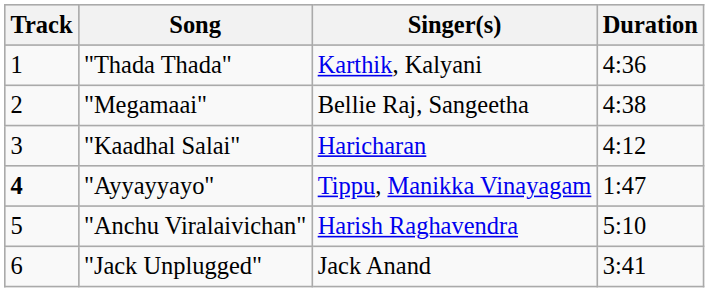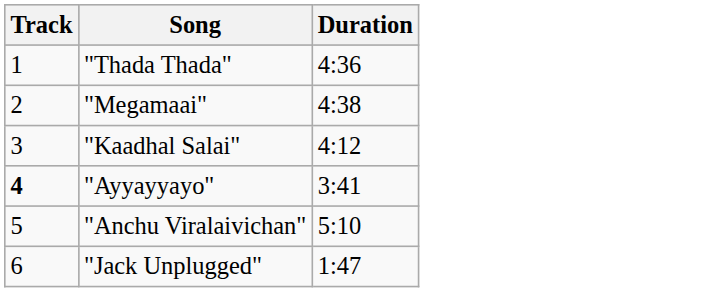- column: Singer(s) | Karthik, Kalyani | Bellie Raj, Sangeetha | Haricharan | Tippu, Manikka Vinayagam | Harish Raghavendra | Jack Anand
"Ayyayyayo" | Duration: 1:47 -> 3:41
"Jack Unplugged" | Duration: 3:41 -> 1:47
